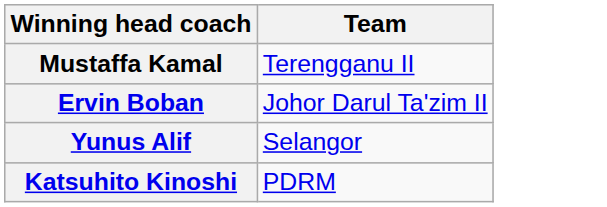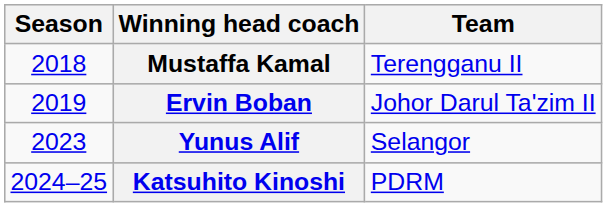+ column: Season | 2018 | 2019 | 2023 | 2024–25
